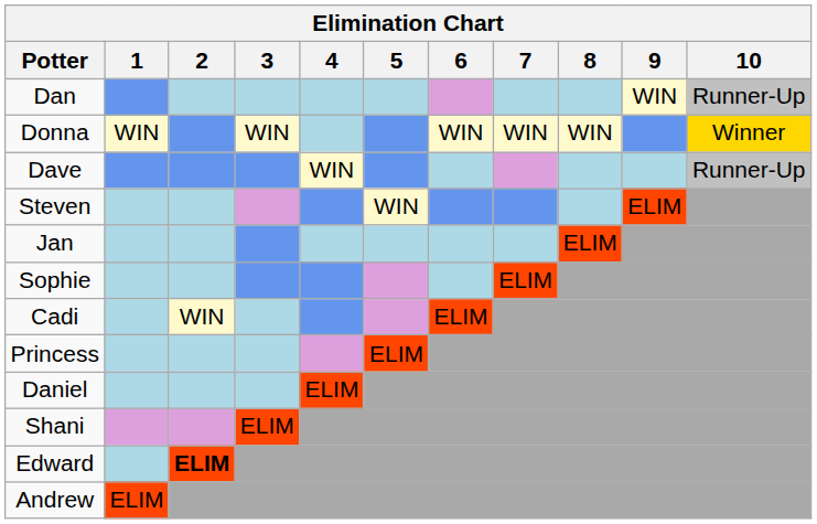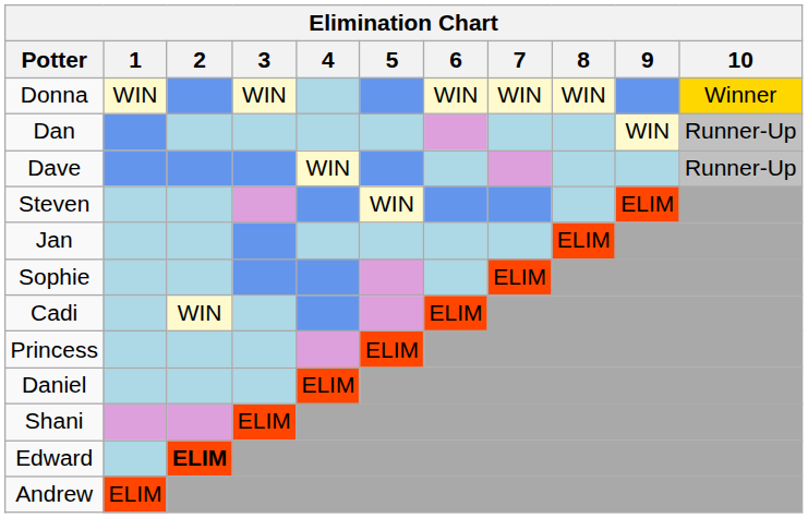rows swapped: Donna <-> Dan
